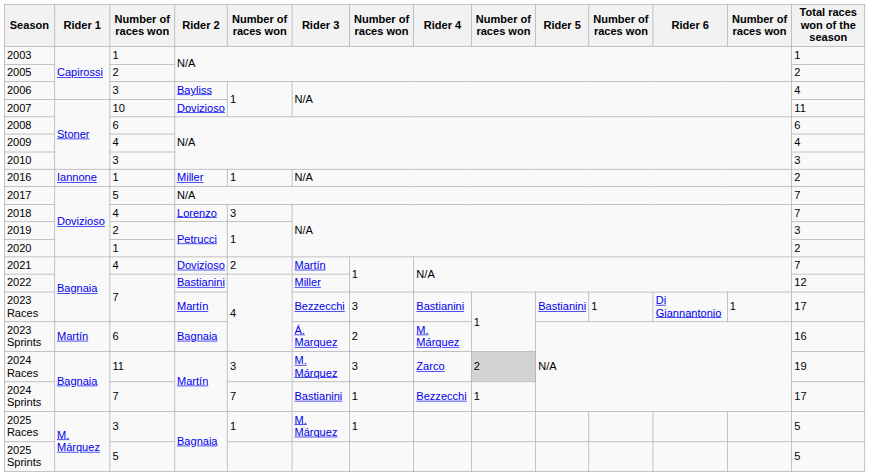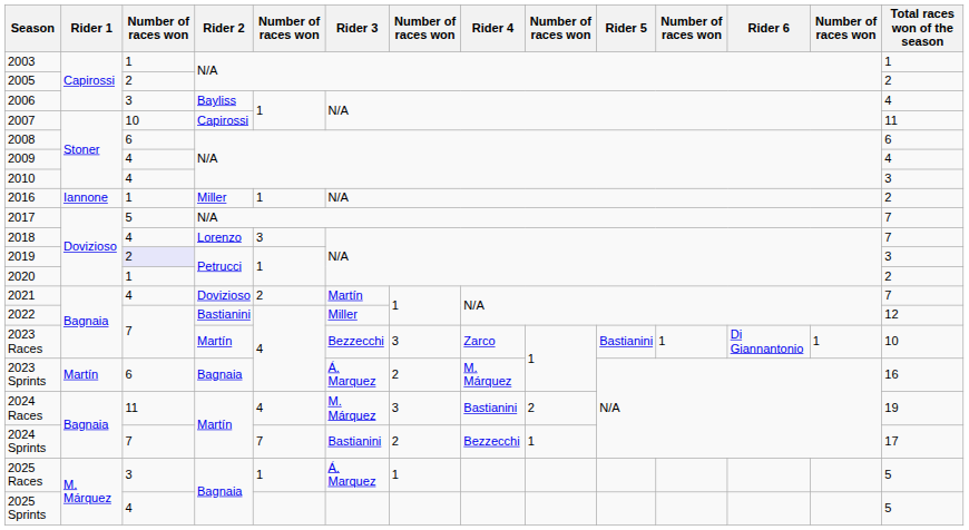2007 | Rider 2: Dovizioso -> Capirossi
2010 | column 3: 3 -> 4
2019 | column 3: no background -> lavender background
2023 Races | Rider 4: Bastianini -> Zarco
2023 Races | Total races won of the season: 17 -> 10
2024 Races | column 5: 3 -> 4
2024 Races | Rider 4: Zarco -> Bastianini
2024 Races | column 9: lightgrey background -> no background
2024 Sprints | column 7: 1 -> 2
2025 Races | Rider 3: M. Márquez -> Á. Marquez
2025 Sprints | column 3: 5 -> 4
